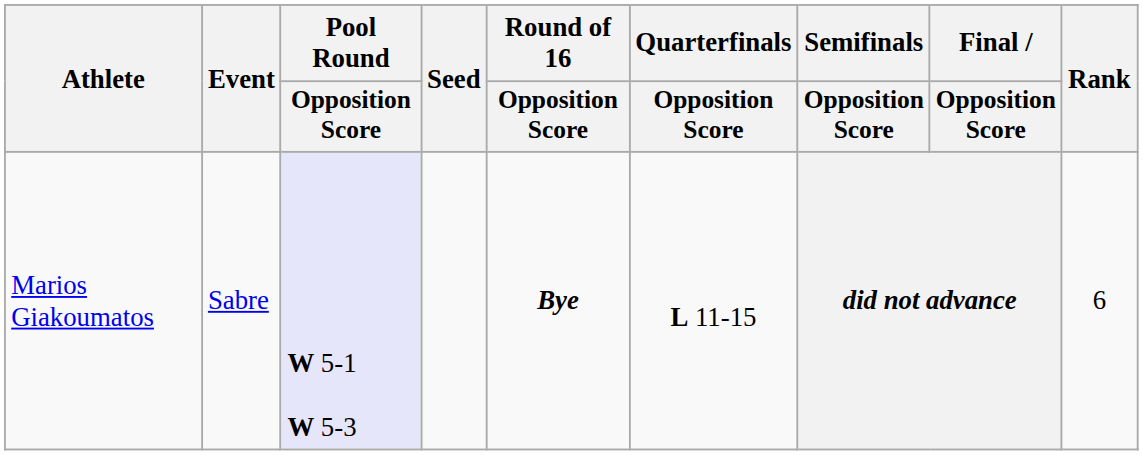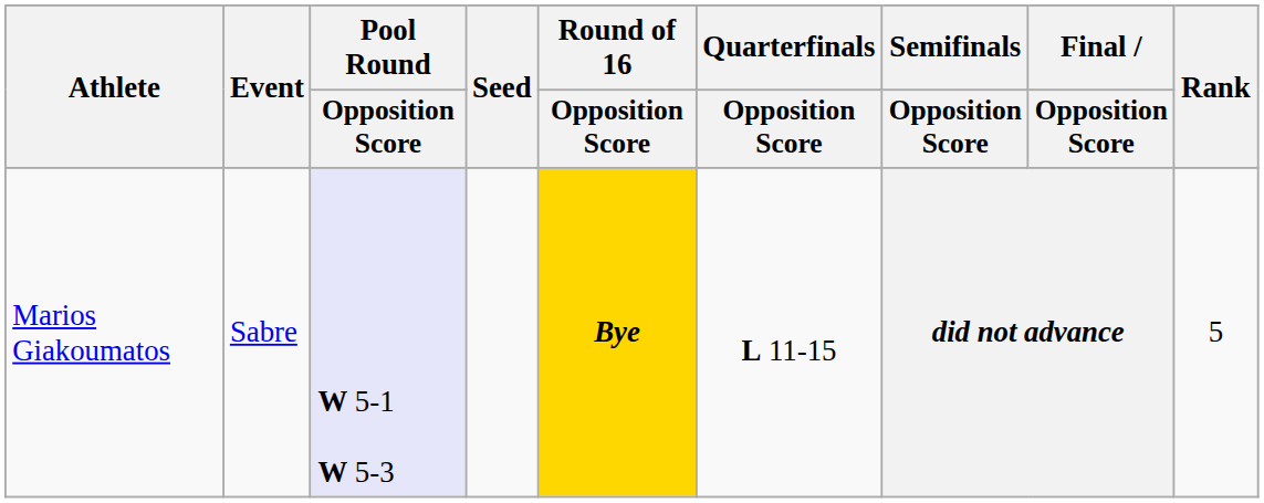Marios Giakoumatos | Round of 16 / Opposition Score: no background -> gold background
Marios Giakoumatos | Rank: 6 -> 5
